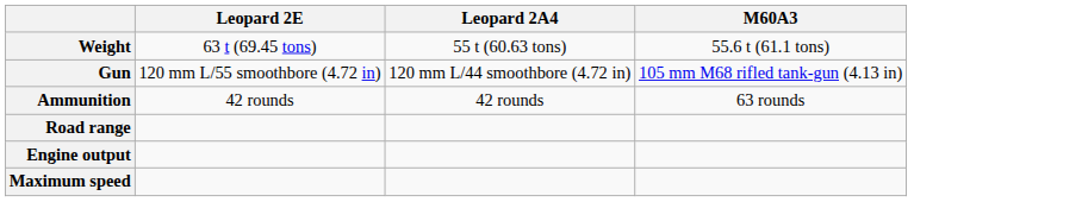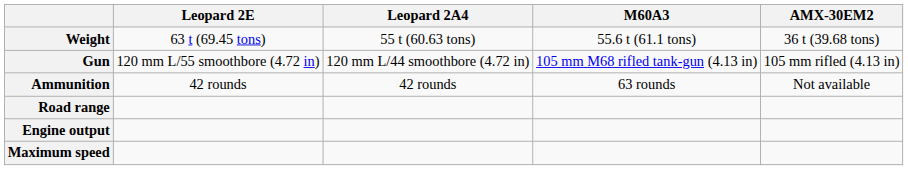+ column: AMX-30EM2 | 36 t (39.68 tons) | 105 mm rifled (4.13 in) | Not available
